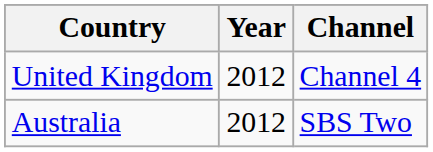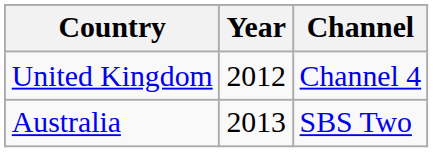Australia | Year: 2012 -> 2013
